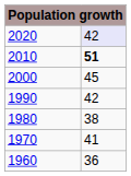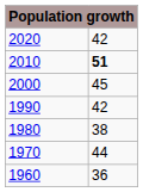2020 | column 2: lavender background -> no background
1970 | column 2: 41 -> 44
